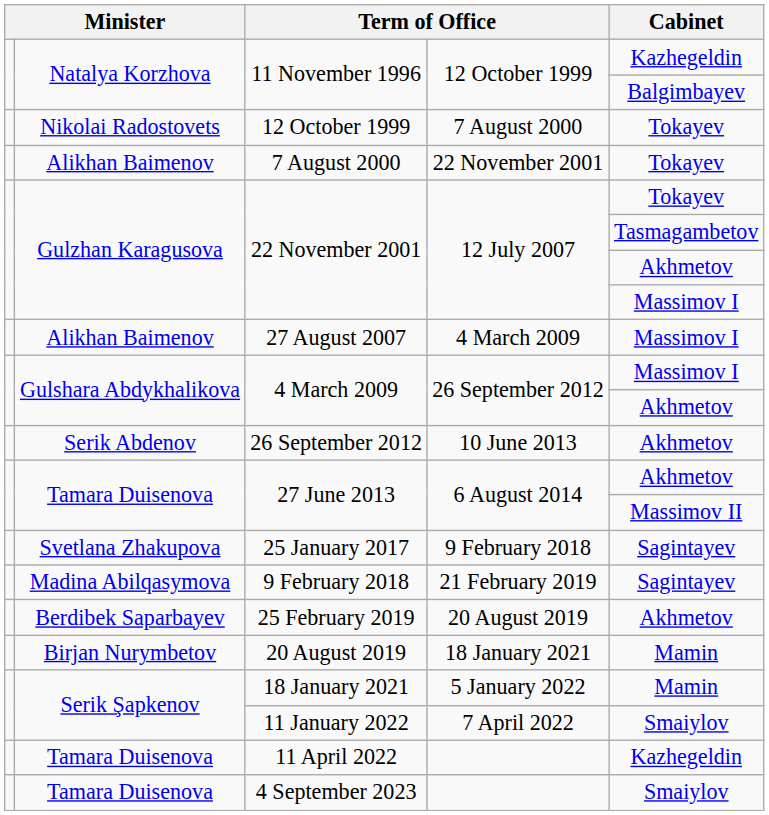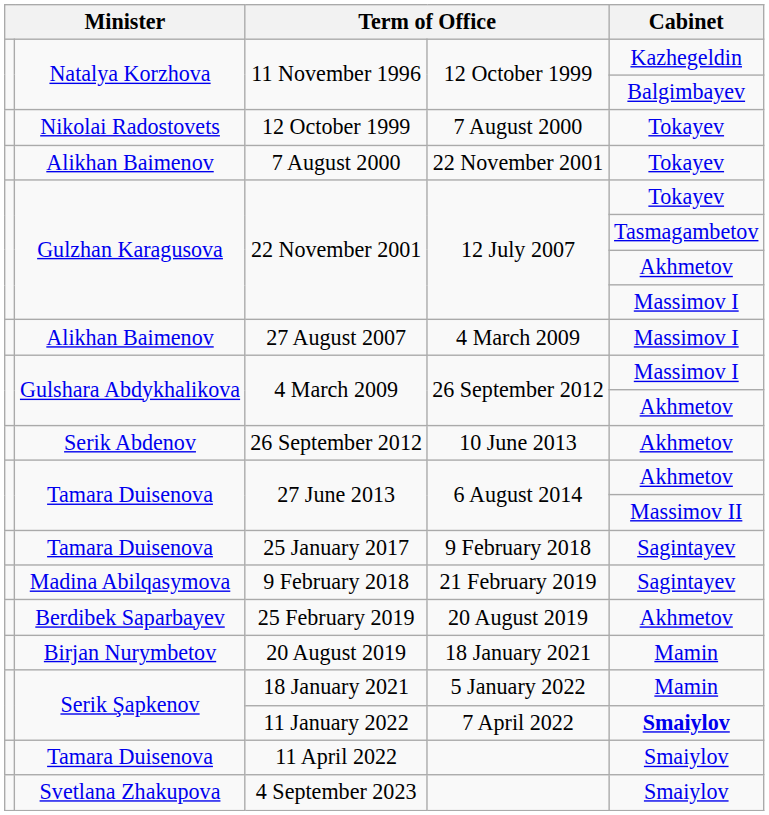25 January 2017 | column 2: Svetlana Zhakupova -> Tamara Duisenova
11 January 2022 | column 5: normal -> bold
11 April 2022 | column 5: Kazhegeldin -> Smaiylov
4 September 2023 | column 2: Tamara Duisenova -> Svetlana Zhakupova
